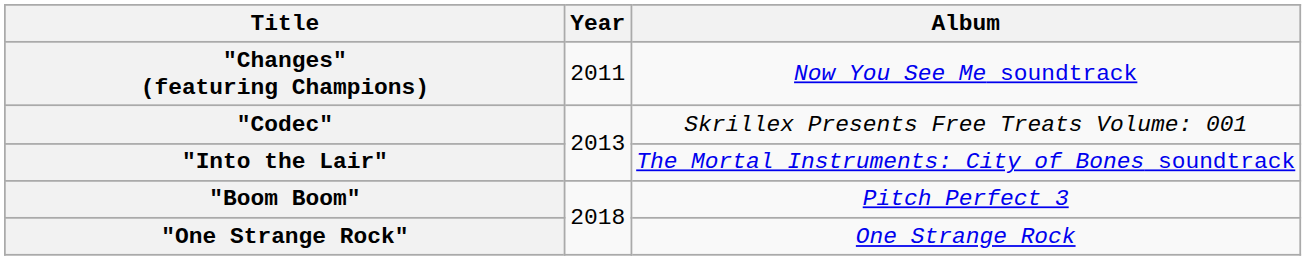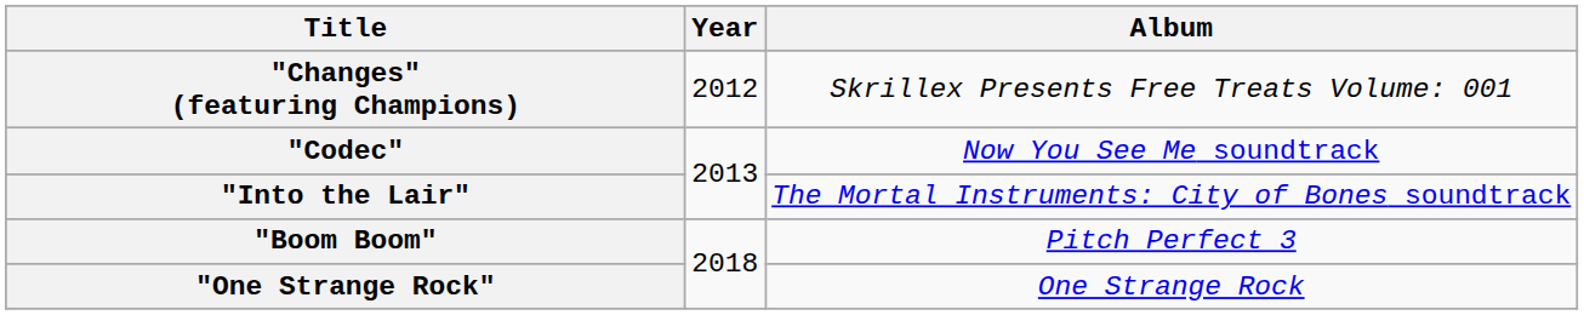"Changes" (featuring Champions) | Year: 2011 -> 2012
"Changes" (featuring Champions) | Album: Now You See Me soundtrack -> Skrillex Presents Free Treats Volume: 001
"Codec" | Album: Skrillex Presents Free Treats Volume: 001 -> Now You See Me soundtrack
